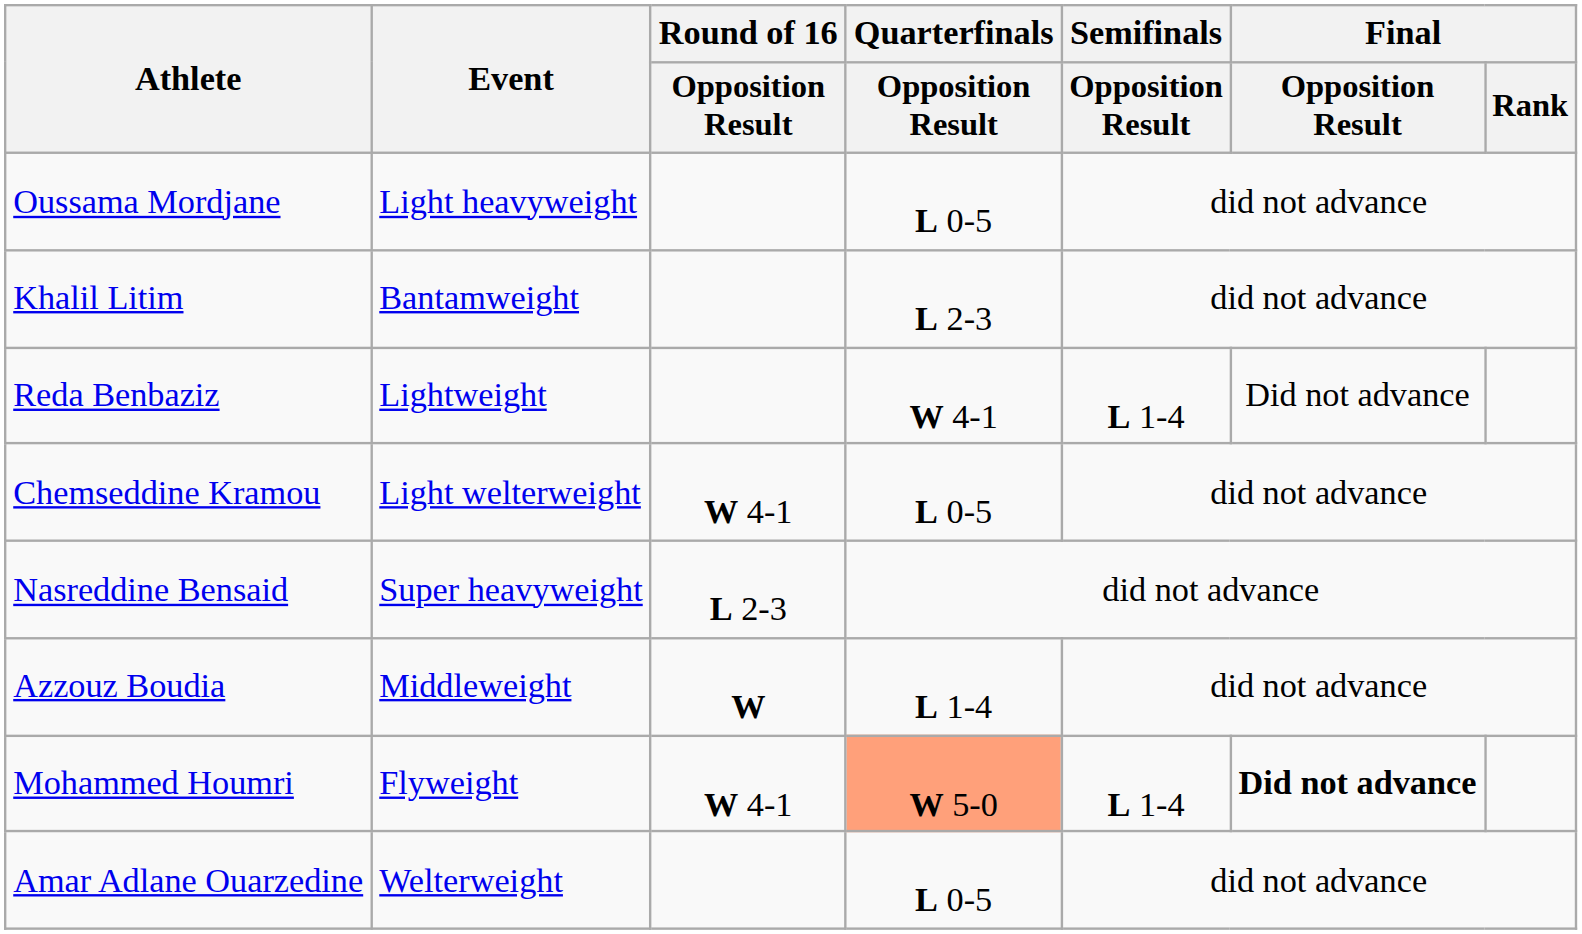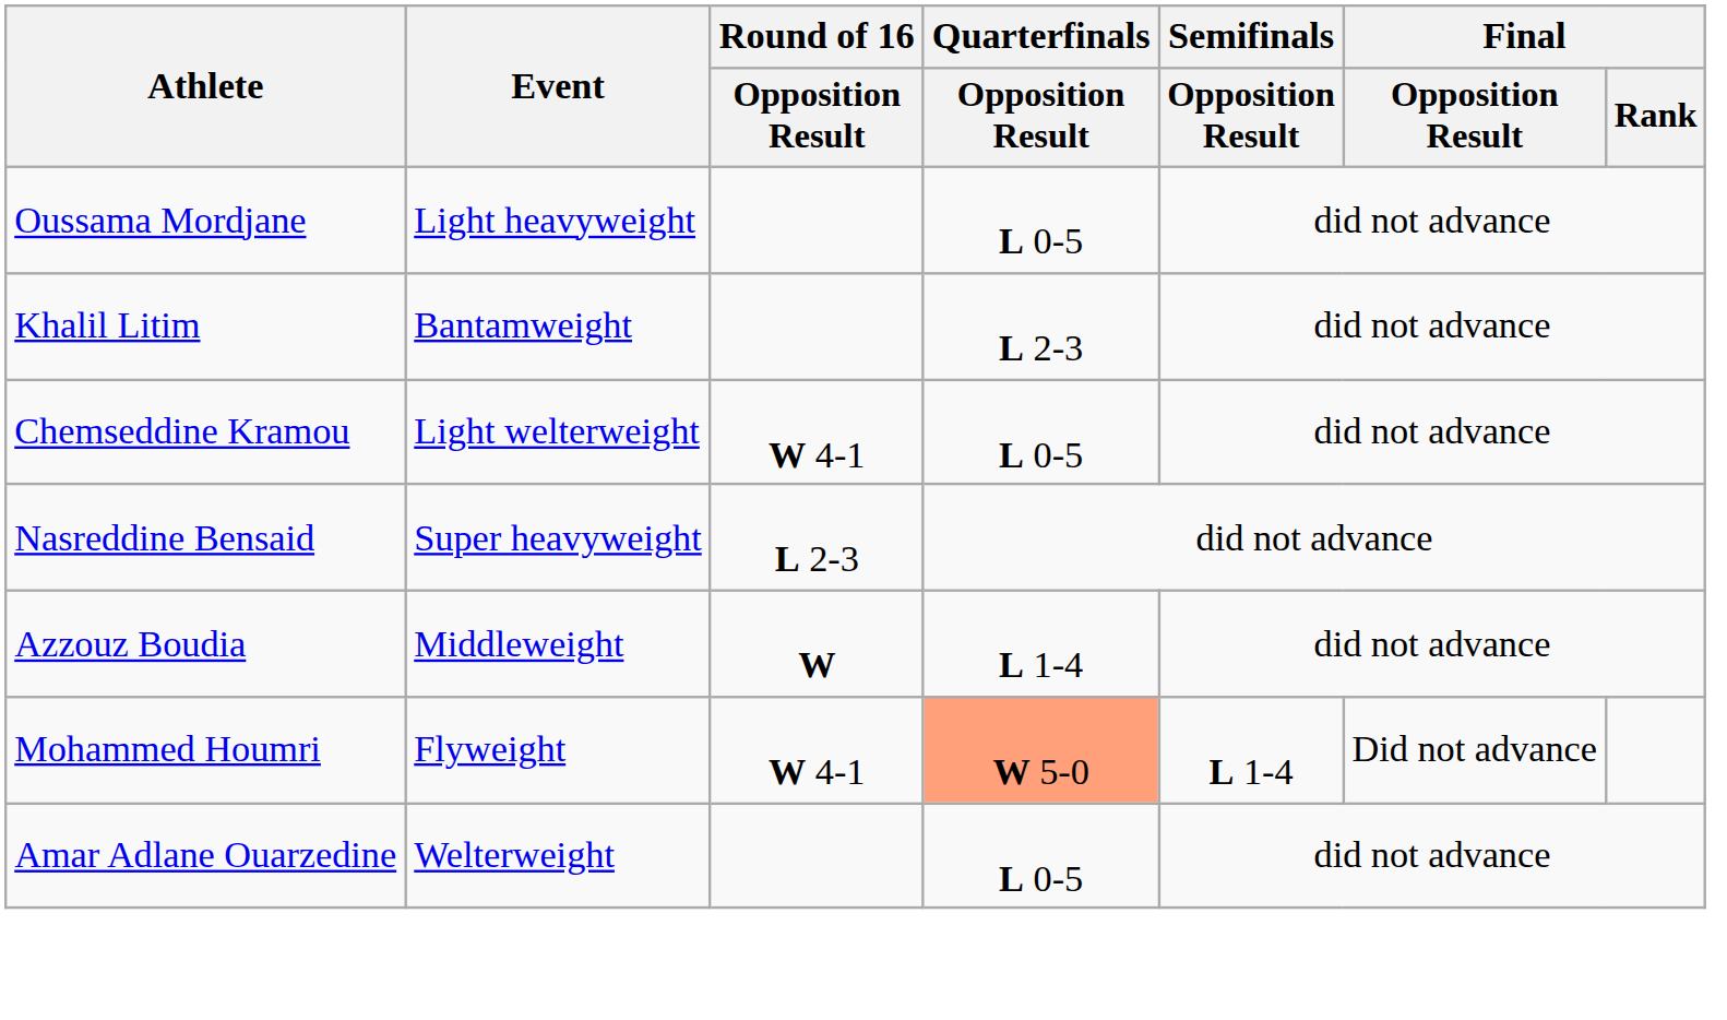- row: Reda Benbaziz | Lightweight | W 4-1 | L 1-4 | Did not advance
Mohammed Houmri | Final / Opposition Result: bold -> normal
